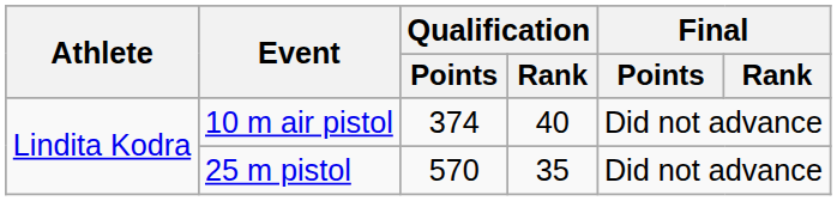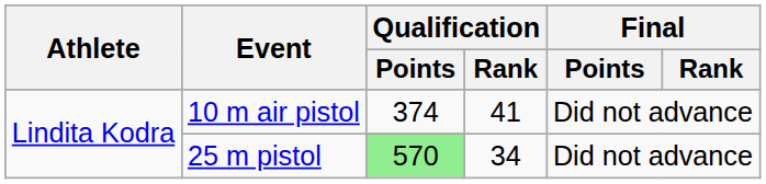10 m air pistol | Qualification / Rank: 40 -> 41
25 m pistol | Qualification / Points: no background -> lightgreen background
25 m pistol | Qualification / Rank: 35 -> 34
